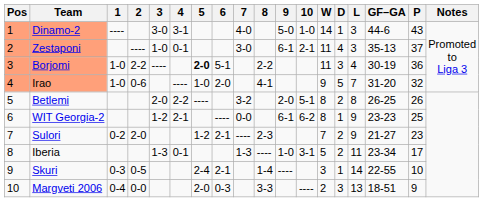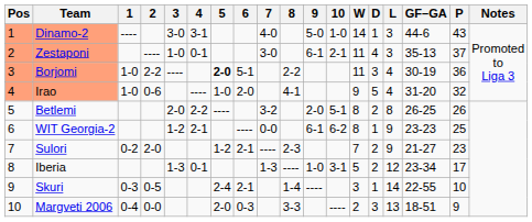Irao | L: 7 -> 4
Iberia | L: 11 -> 12
